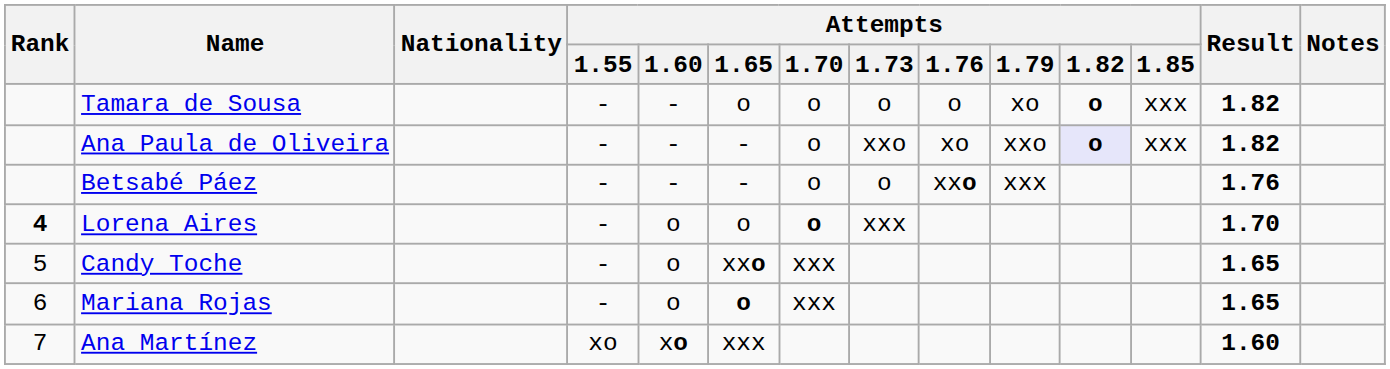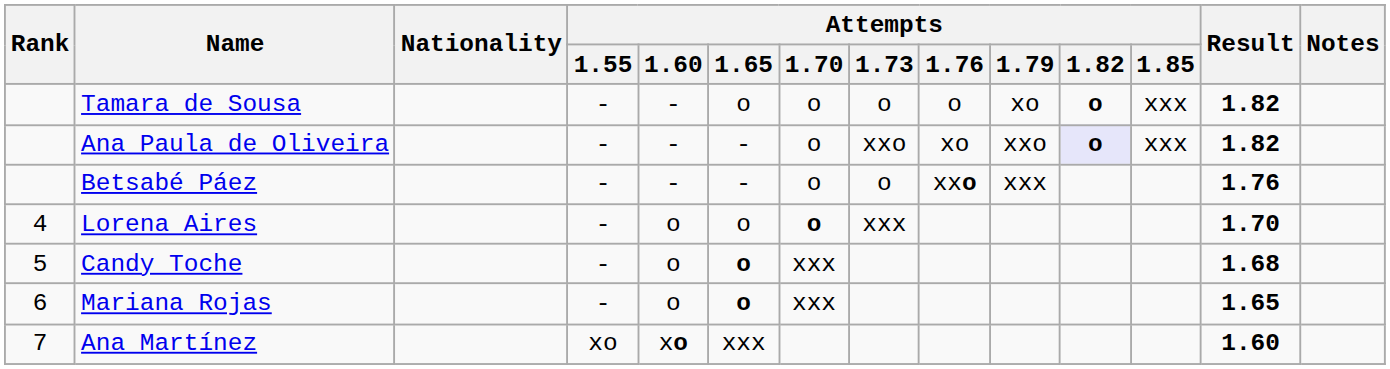Lorena Aires | Rank: bold -> normal
Candy Toche | Attempts / 1.65: xxo -> o
Candy Toche | Result: 1.65 -> 1.68
